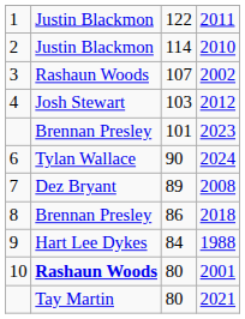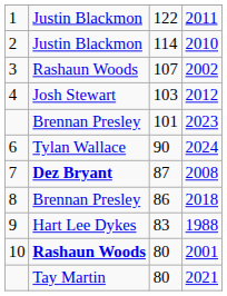2008 | column 2: normal -> bold
2008 | column 3: 89 -> 87
1988 | column 3: 84 -> 83
